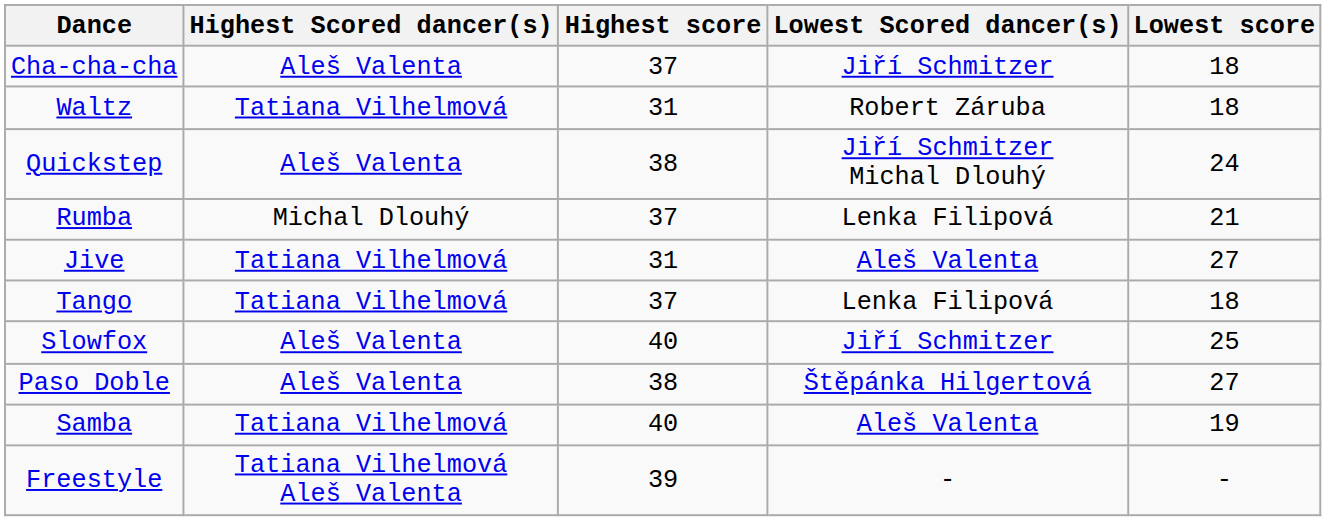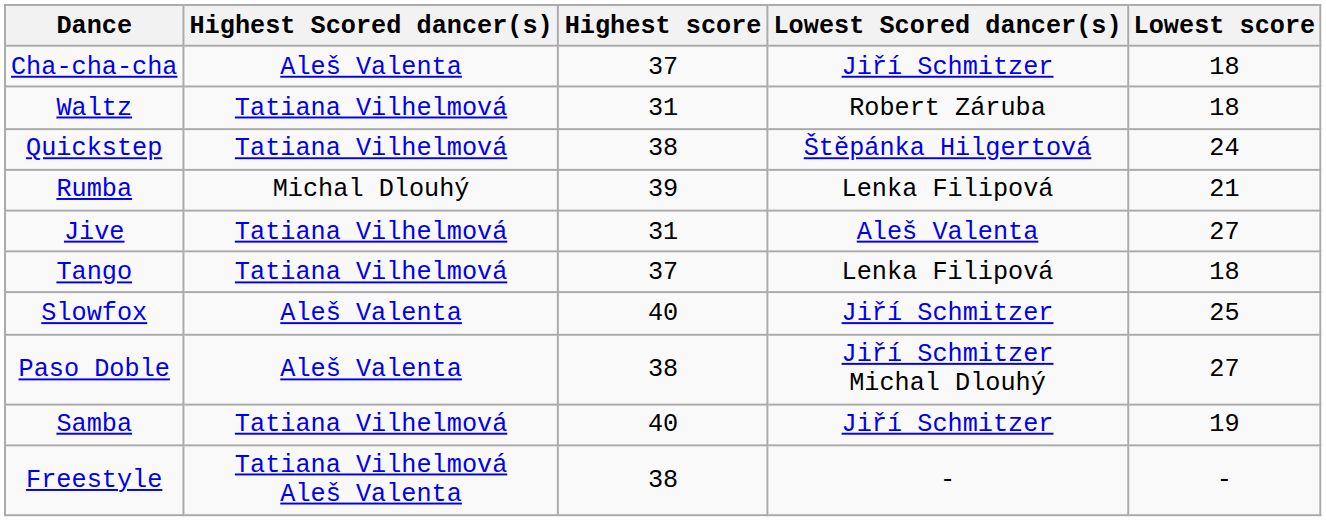Quickstep | Highest Scored dancer(s): Aleš Valenta -> Tatiana Vilhelmová
Quickstep | Lowest Scored dancer(s): Jiří Schmitzer Michal Dlouhý -> Štěpánka Hilgertová
Rumba | Highest score: 37 -> 39
Paso Doble | Lowest Scored dancer(s): Štěpánka Hilgertová -> Jiří Schmitzer Michal Dlouhý
Samba | Lowest Scored dancer(s): Aleš Valenta -> Jiří Schmitzer
Freestyle | Highest score: 39 -> 38
